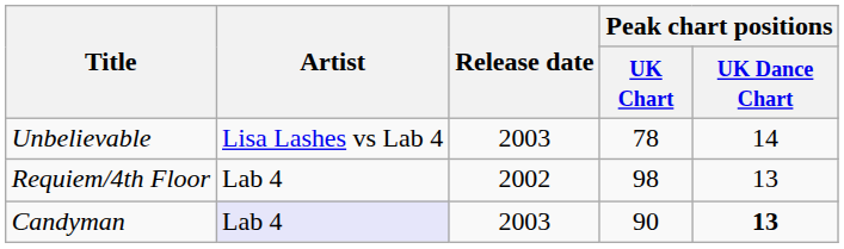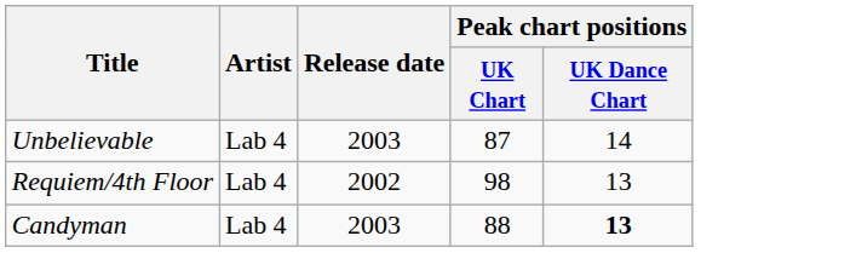Unbelievable | Artist: Lisa Lashes vs Lab 4 -> Lab 4
Unbelievable | Peak chart positions / UK Chart: 78 -> 87
Candyman | Artist: lavender background -> no background
Candyman | Peak chart positions / UK Chart: 90 -> 88
